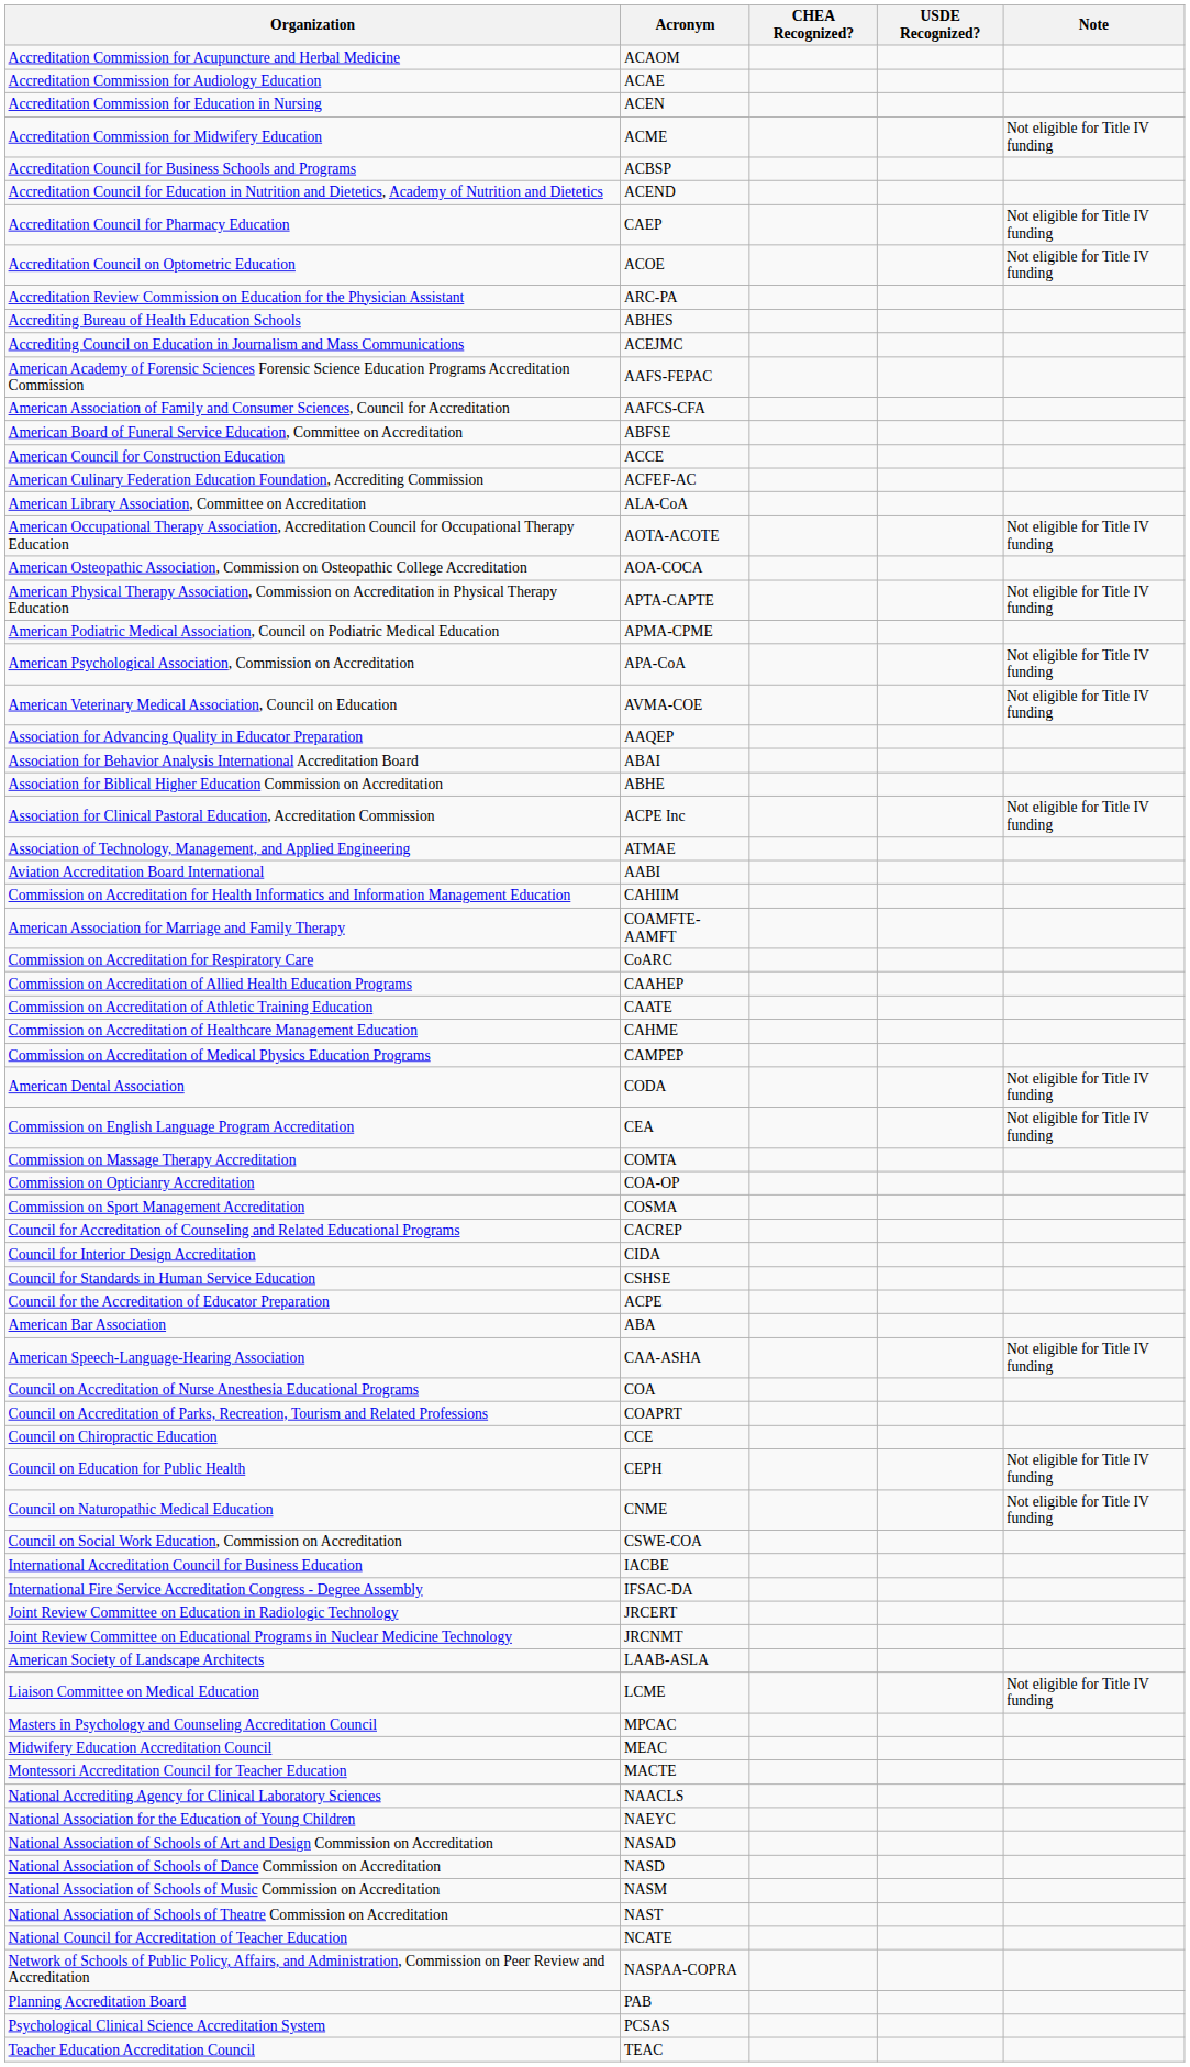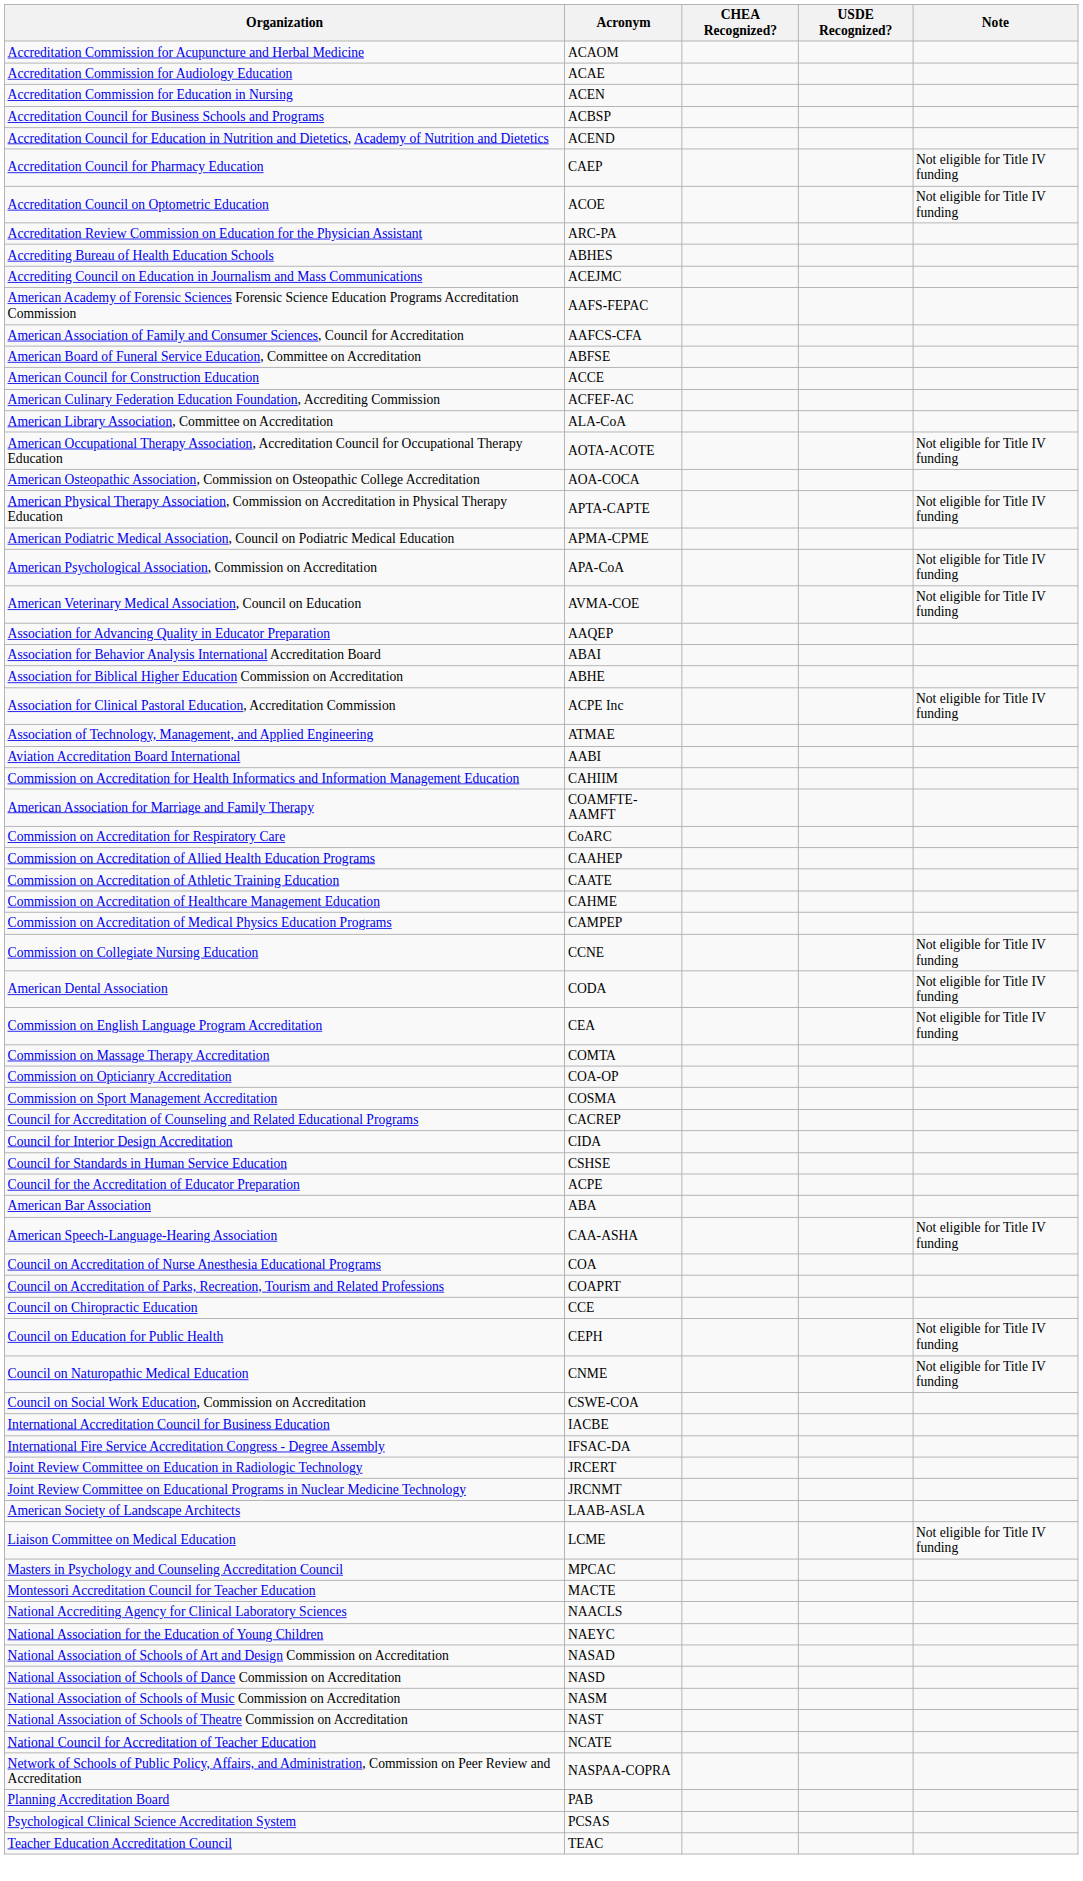- row: Accreditation Commission for Midwifery Education | ACME | Not eligible for Title IV funding
+ row: Commission on Collegiate Nursing Education | CCNE | Not eligible for Title IV funding
- row: Midwifery Education Accreditation Council | MEAC
